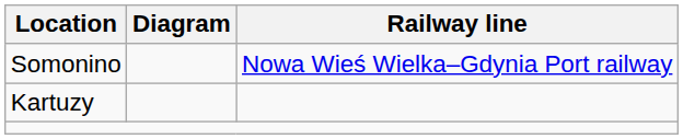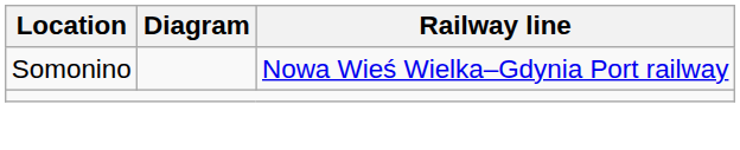- row: Kartuzy
